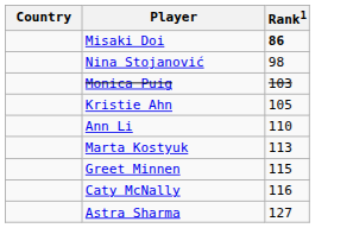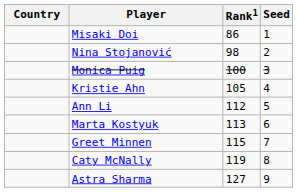+ column: Seed | 1 | 2 | 3 | 4 | 5 | 6 | 7 | 8 | 9
Misaki Doi | Rank1: bold -> normal
Monica Puig | Rank1: 103 -> 100
Ann Li | Rank1: 110 -> 112
Caty McNally | Rank1: 116 -> 119
